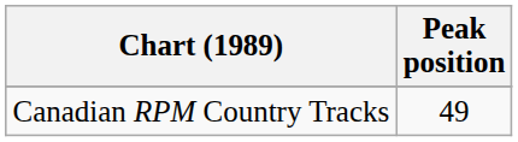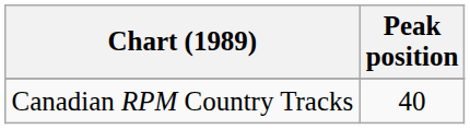Canadian RPM Country Tracks | Peak position: 49 -> 40
